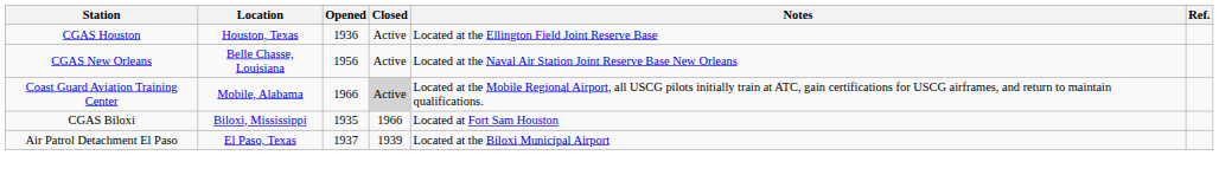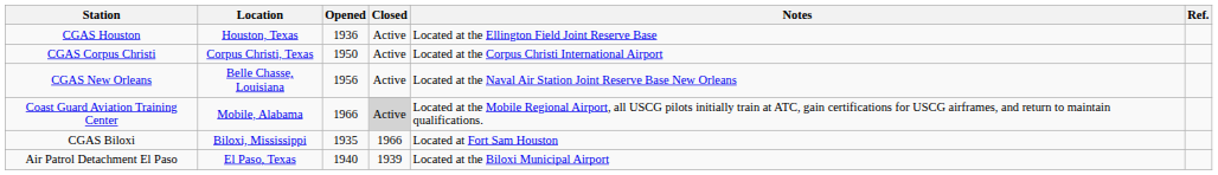+ row: CGAS Corpus Christi | Corpus Christi, Texas | 1950 | Active | Located at the Corpus Christi International Airport
Air Patrol Detachment El Paso | Opened: 1937 -> 1940
